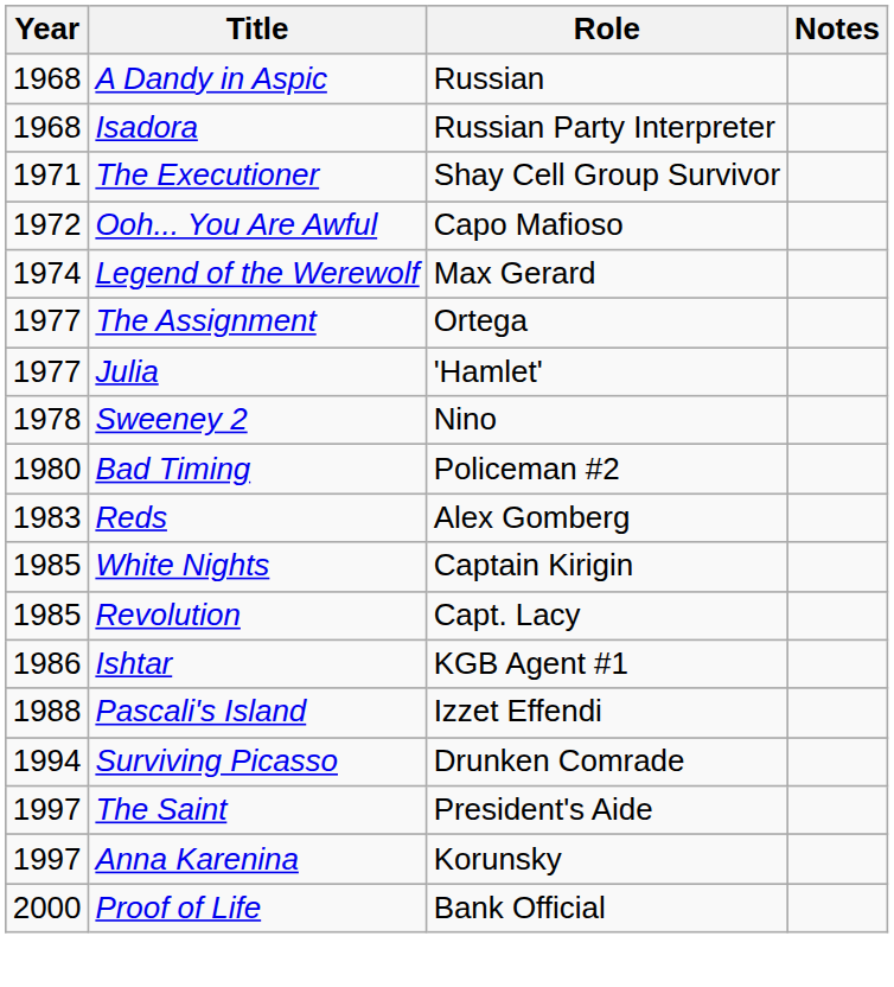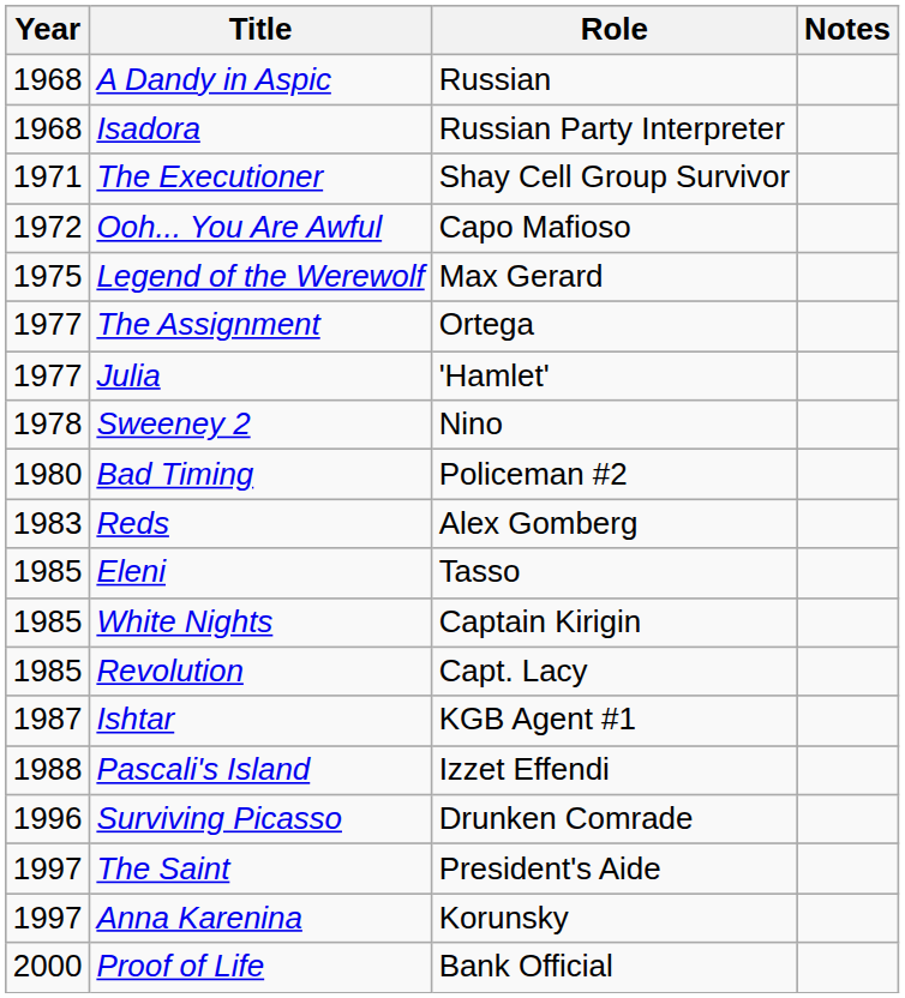Legend of the Werewolf | Year: 1974 -> 1975
+ row: 1985 | Eleni | Tasso
Ishtar | Year: 1986 -> 1987
Surviving Picasso | Year: 1994 -> 1996
